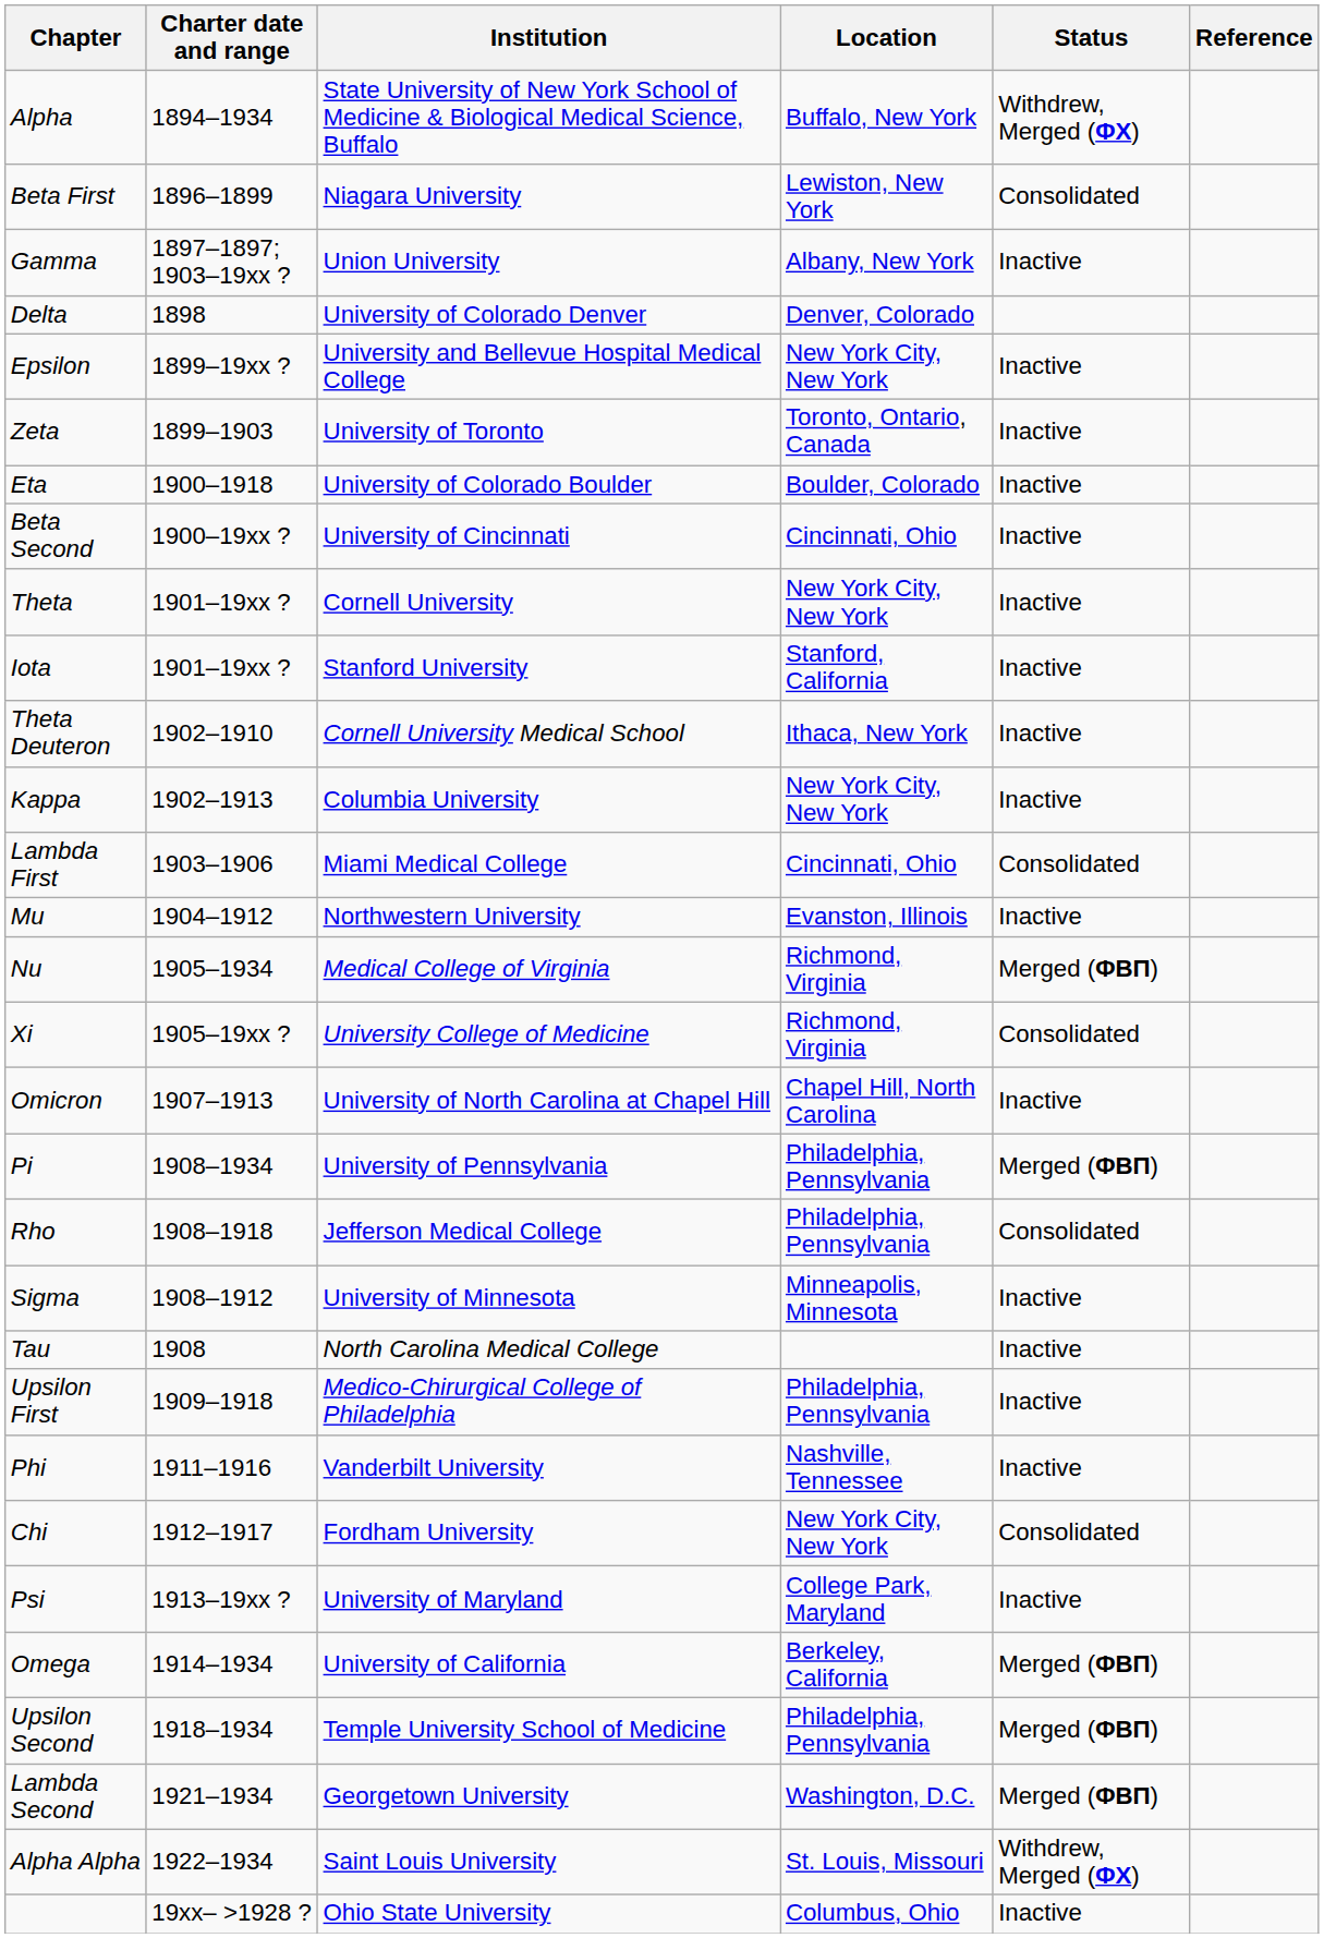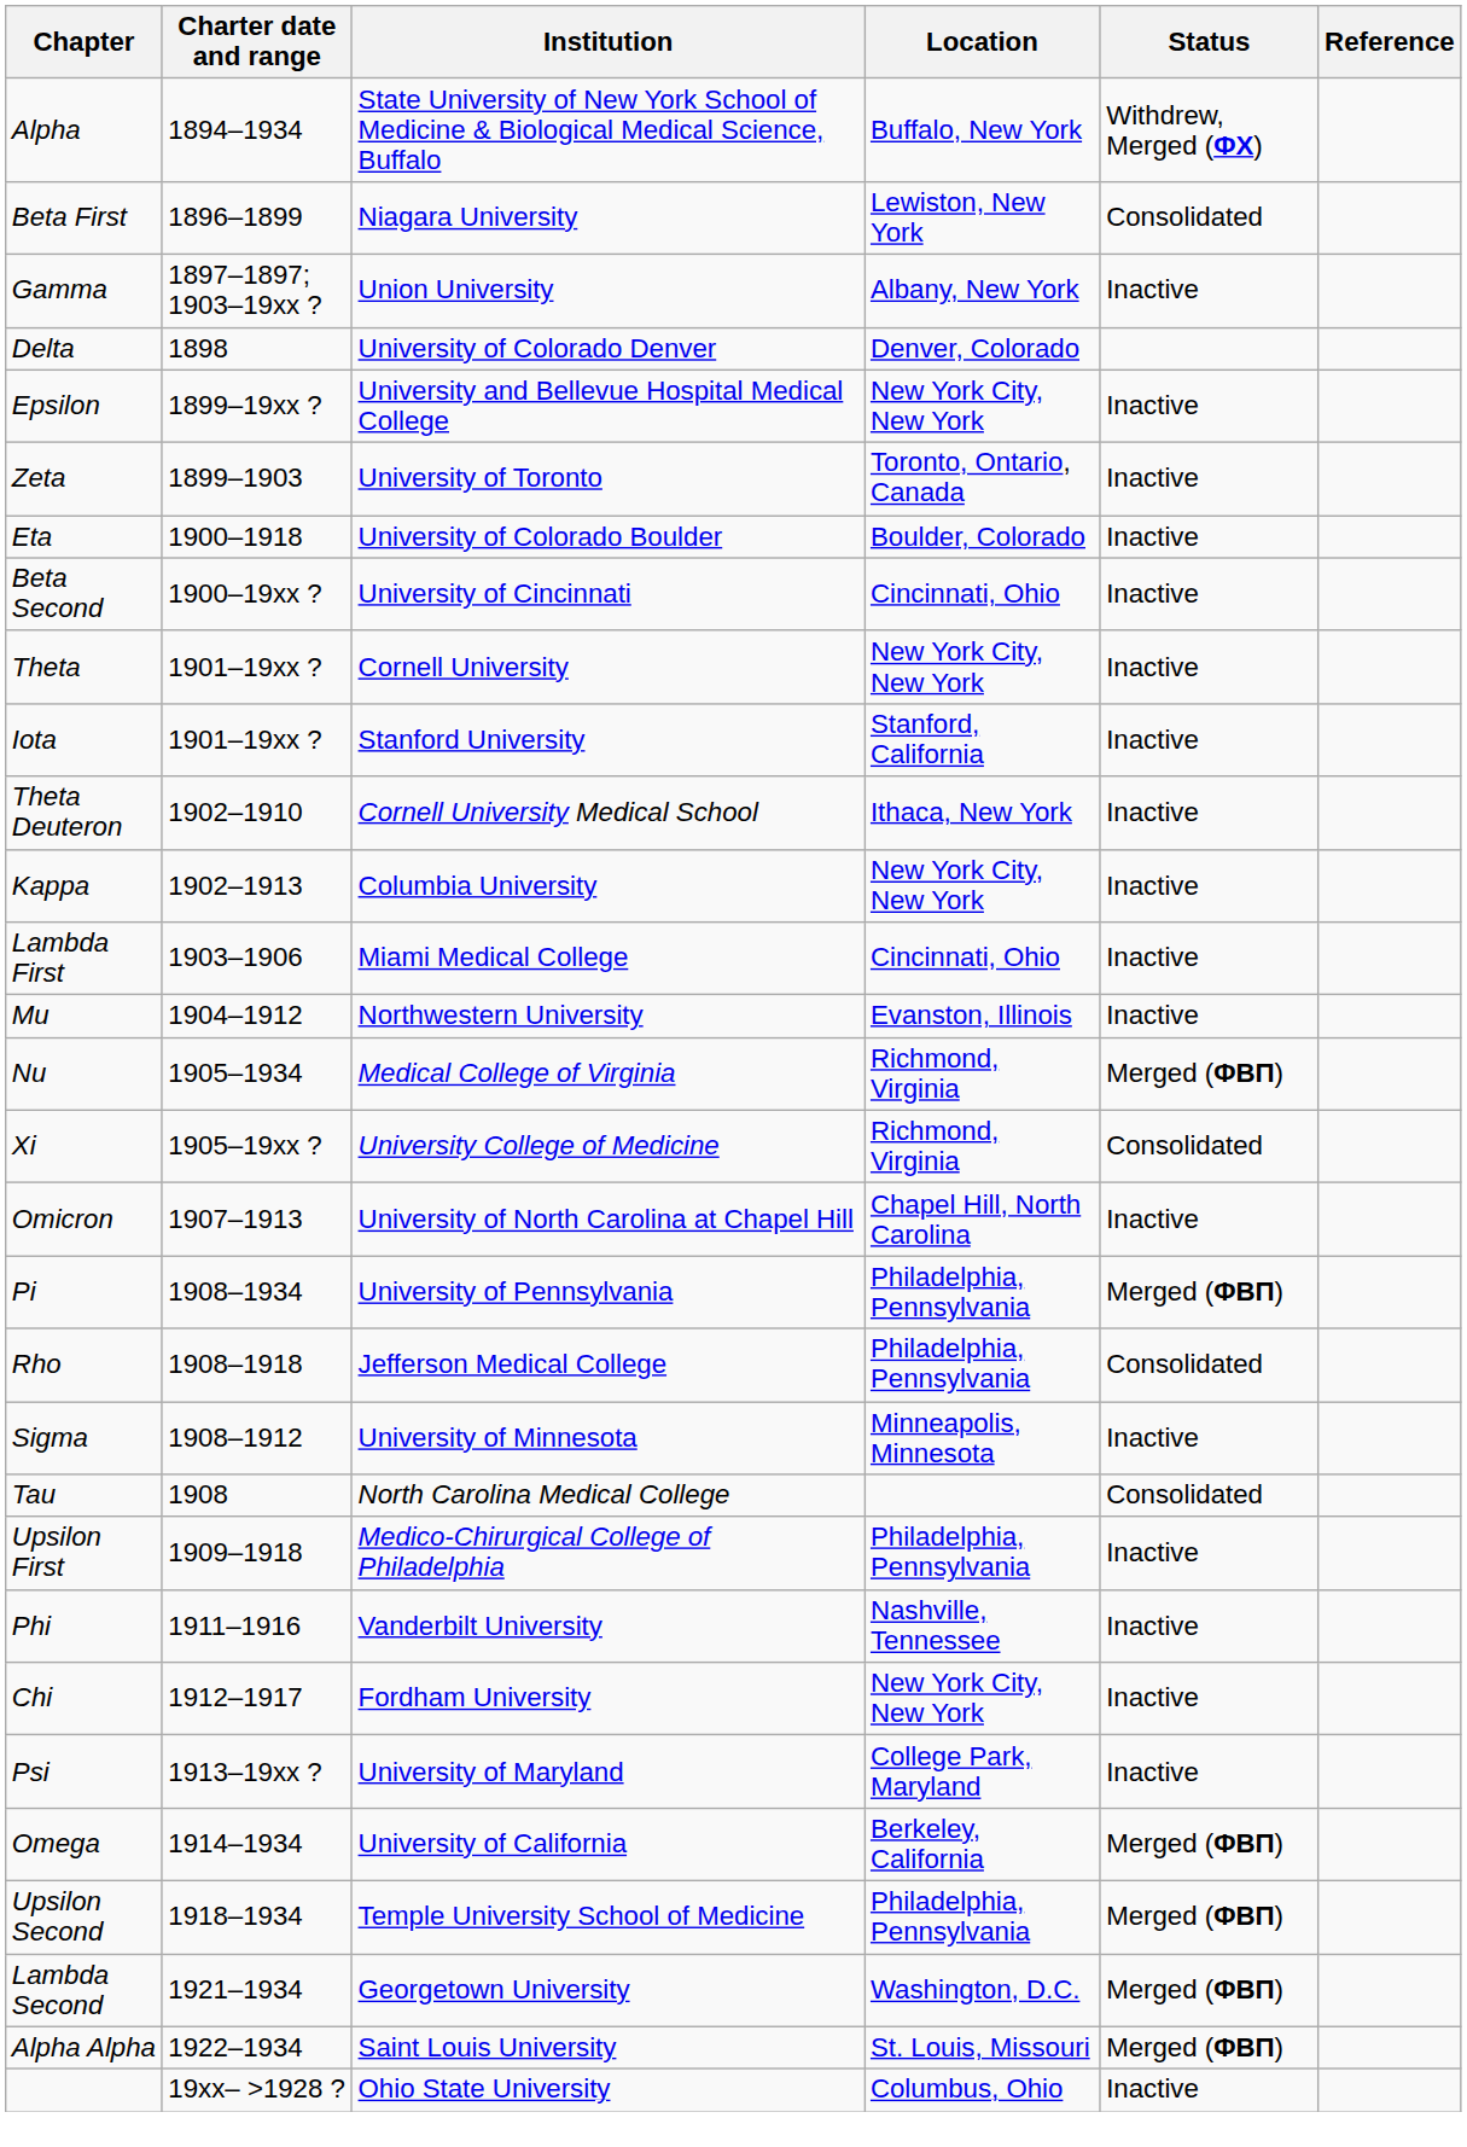Lambda First | Status: Consolidated -> Inactive
Tau | Status: Inactive -> Consolidated
Chi | Status: Consolidated -> Inactive
Alpha Alpha | Status: Withdrew, Merged (ΦΧ) -> Merged (ΦΒΠ)
